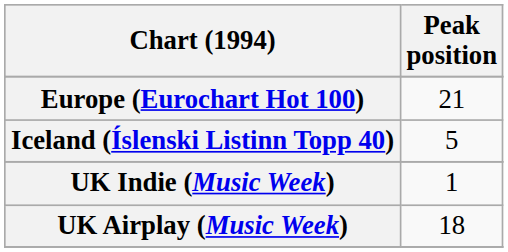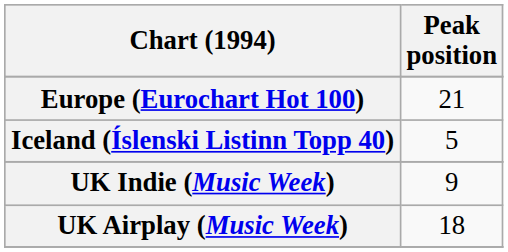UK Indie (Music Week) | Peak position: 1 -> 9
